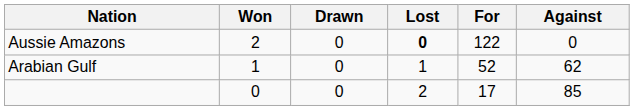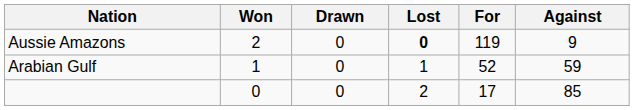Aussie Amazons | For: 122 -> 119
Aussie Amazons | Against: 0 -> 9
Arabian Gulf | Against: 62 -> 59
